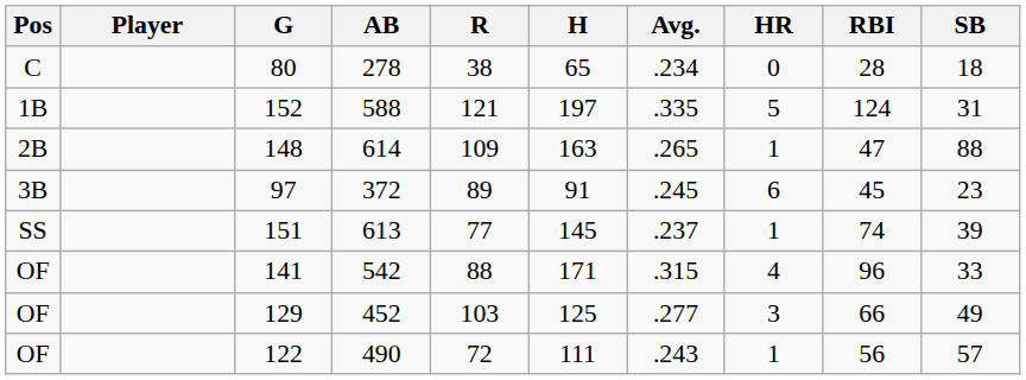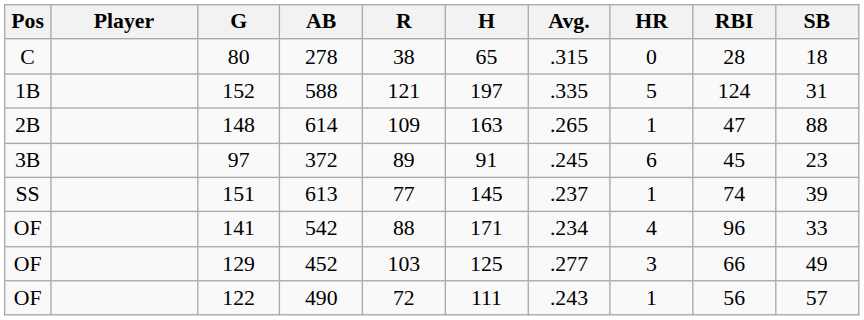80 | Avg.: .234 -> .315
141 | Avg.: .315 -> .234
